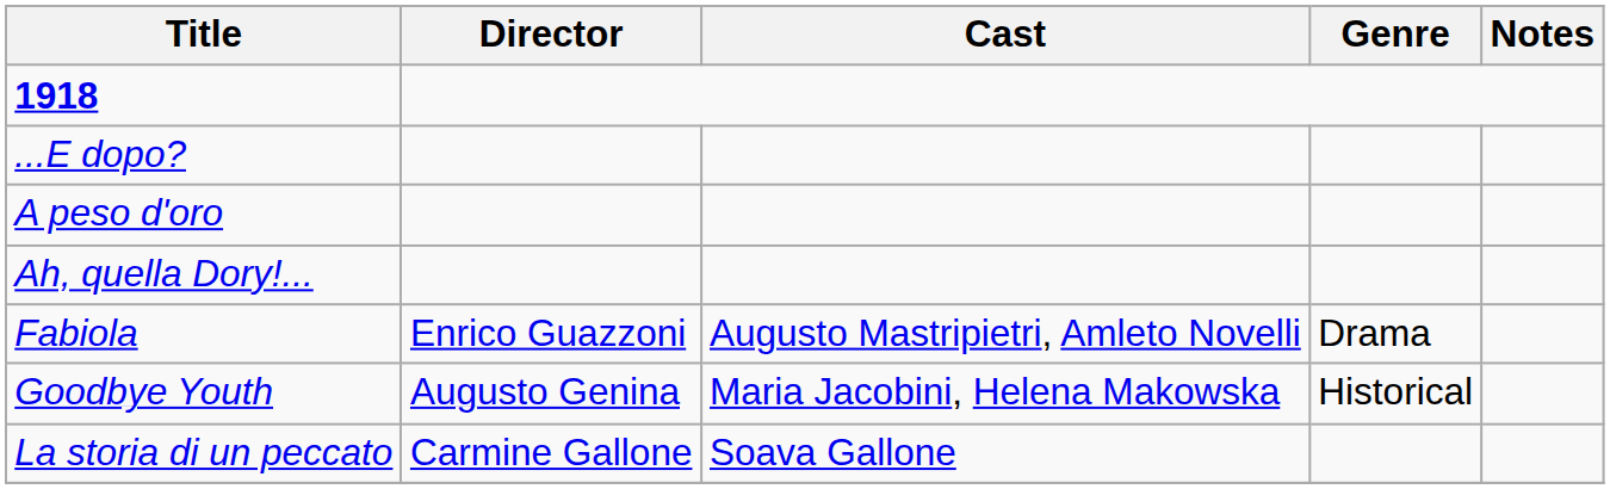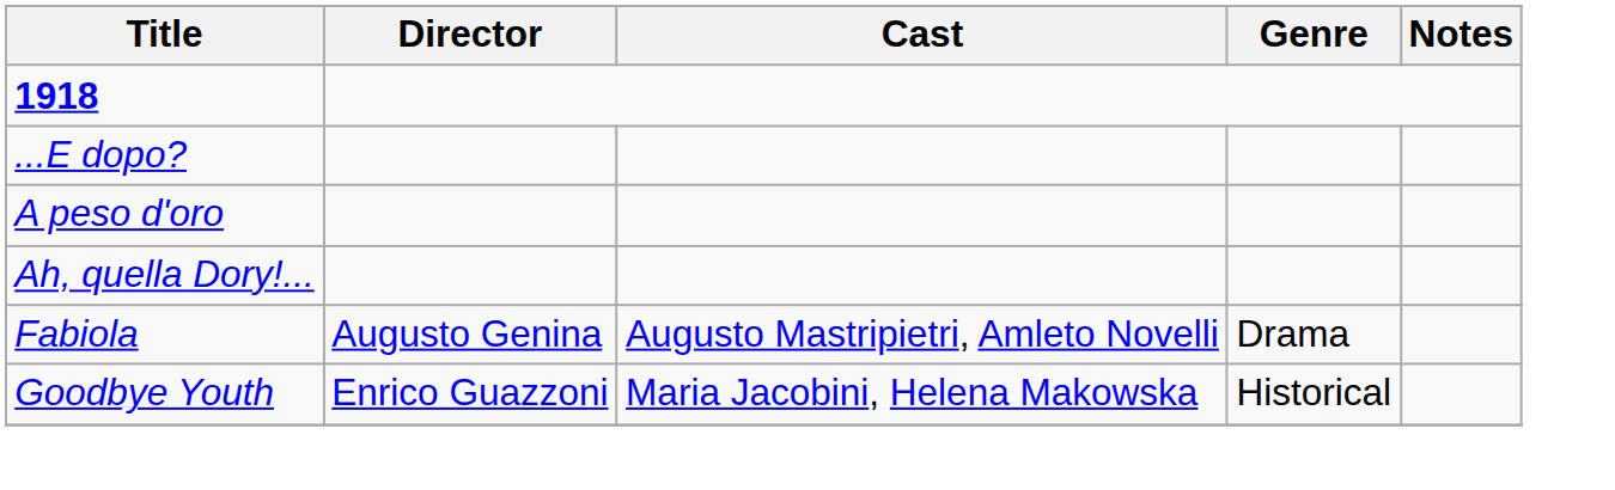Fabiola | Director: Enrico Guazzoni -> Augusto Genina
Goodbye Youth | Director: Augusto Genina -> Enrico Guazzoni
- row: La storia di un peccato | Carmine Gallone | Soava Gallone
